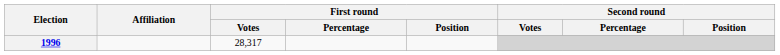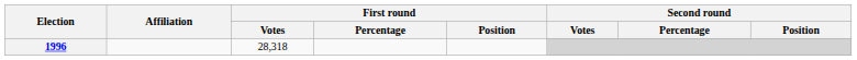1996 | First round / Votes: 28,317 -> 28,318
